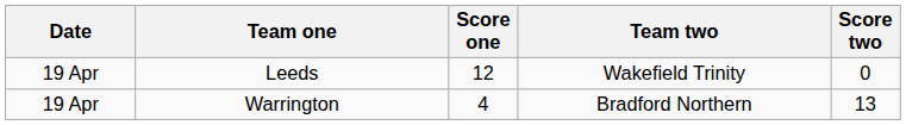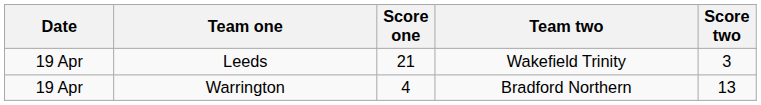Leeds | Score one: 12 -> 21
Leeds | Score two: 0 -> 3
